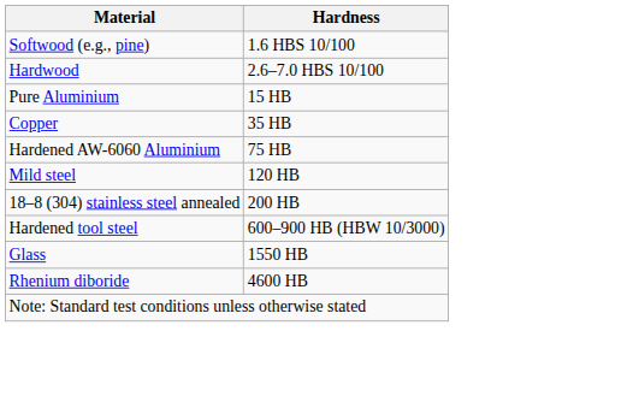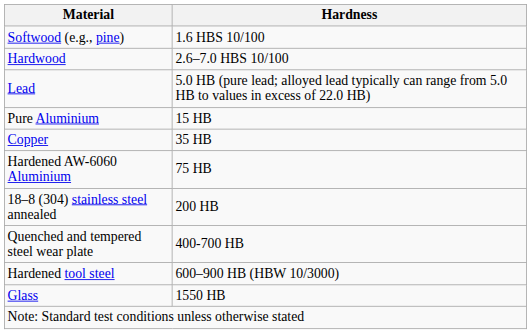+ row: Lead | 5.0 HB (pure lead; alloyed lead typically can range from 5.0 HB to values in excess of 22.0 HB)
- row: Mild steel | 120 HB
+ row: Quenched and tempered steel wear plate | 400-700 HB
- row: Rhenium diboride | 4600 HB
